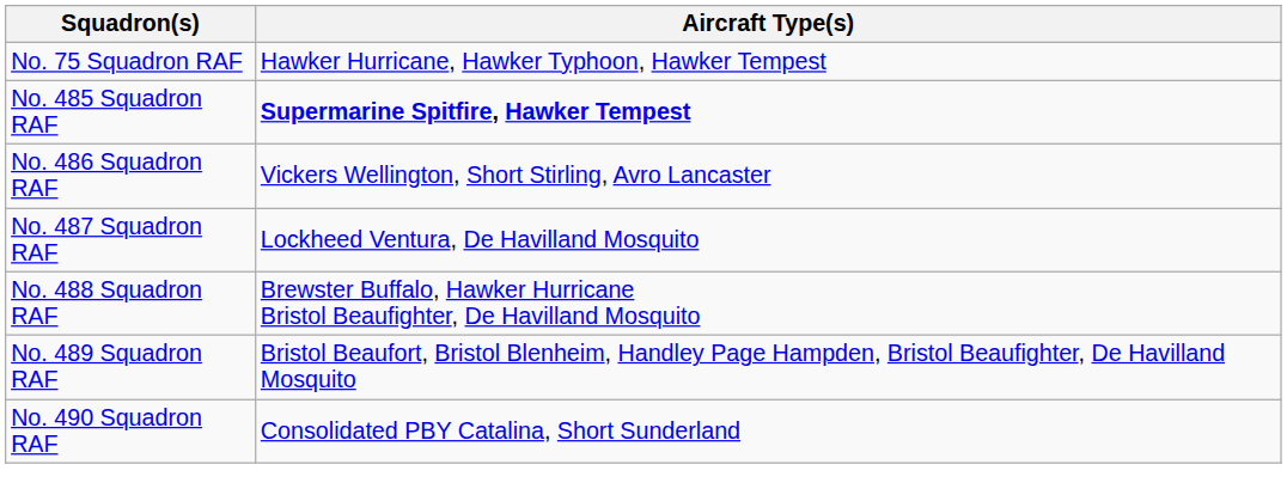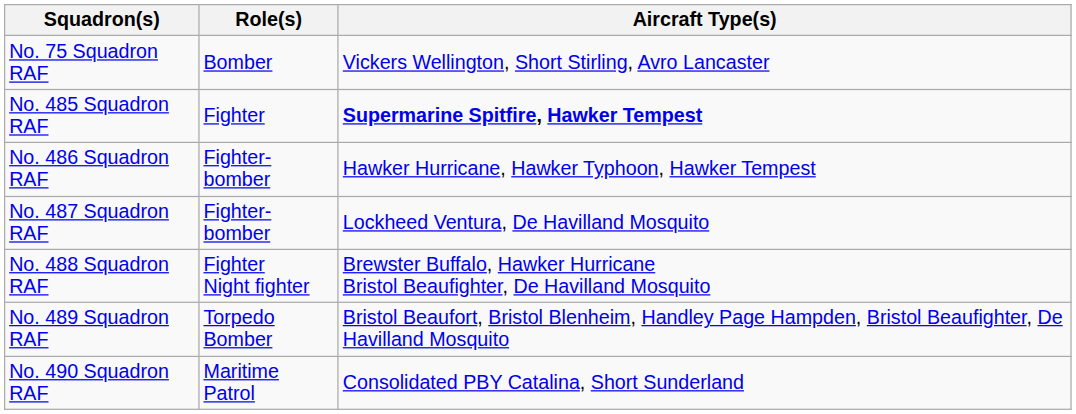+ column: Role(s) | Bomber | Fighter | Fighter-bomber | Fighter-bomber | Fighter Night fighter | Torpedo Bomber | Maritime Patrol
No. 75 Squadron RAF | Aircraft Type(s): Hawker Hurricane, Hawker Typhoon, Hawker Tempest -> Vickers Wellington, Short Stirling, Avro Lancaster
No. 486 Squadron RAF | Aircraft Type(s): Vickers Wellington, Short Stirling, Avro Lancaster -> Hawker Hurricane, Hawker Typhoon, Hawker Tempest
